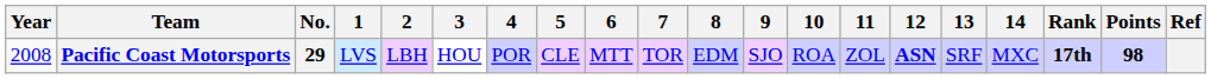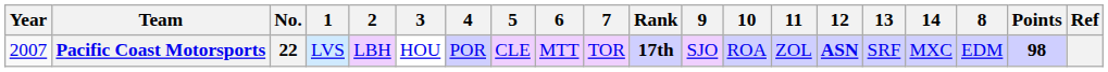columns swapped: 8 <-> Rank
Pacific Coast Motorsports | Year: 2008 -> 2007
Pacific Coast Motorsports | No.: 29 -> 22
